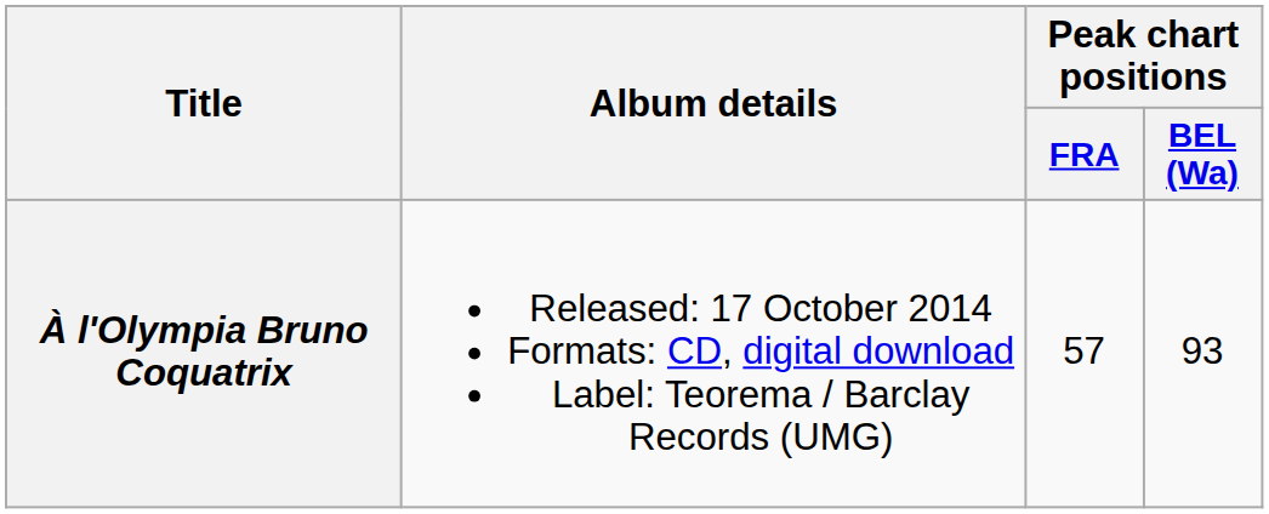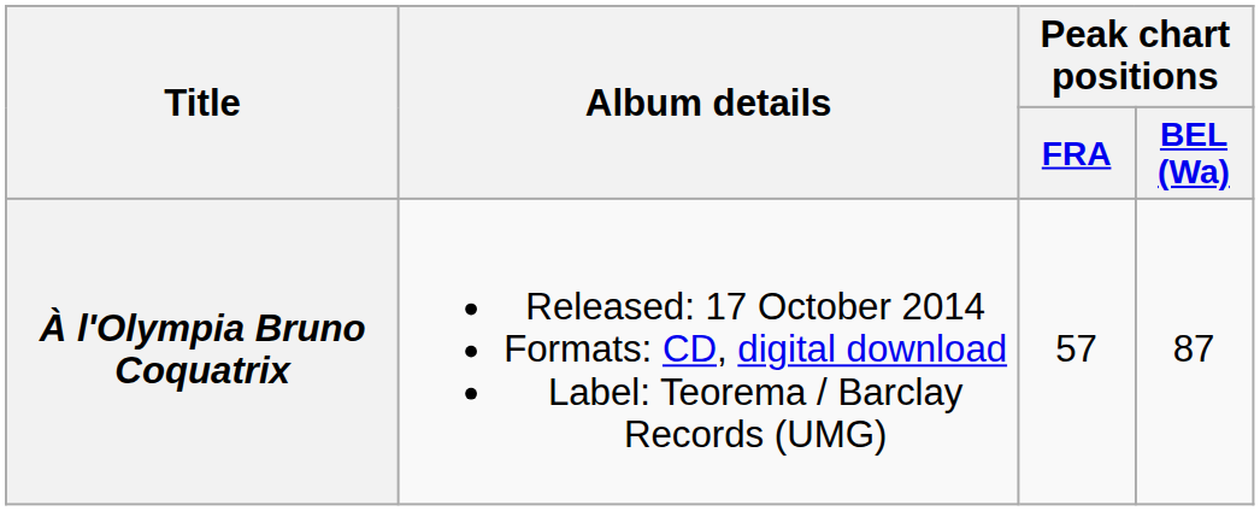À l'Olympia Bruno Coquatrix | Peak chart positions / BEL (Wa): 93 -> 87
